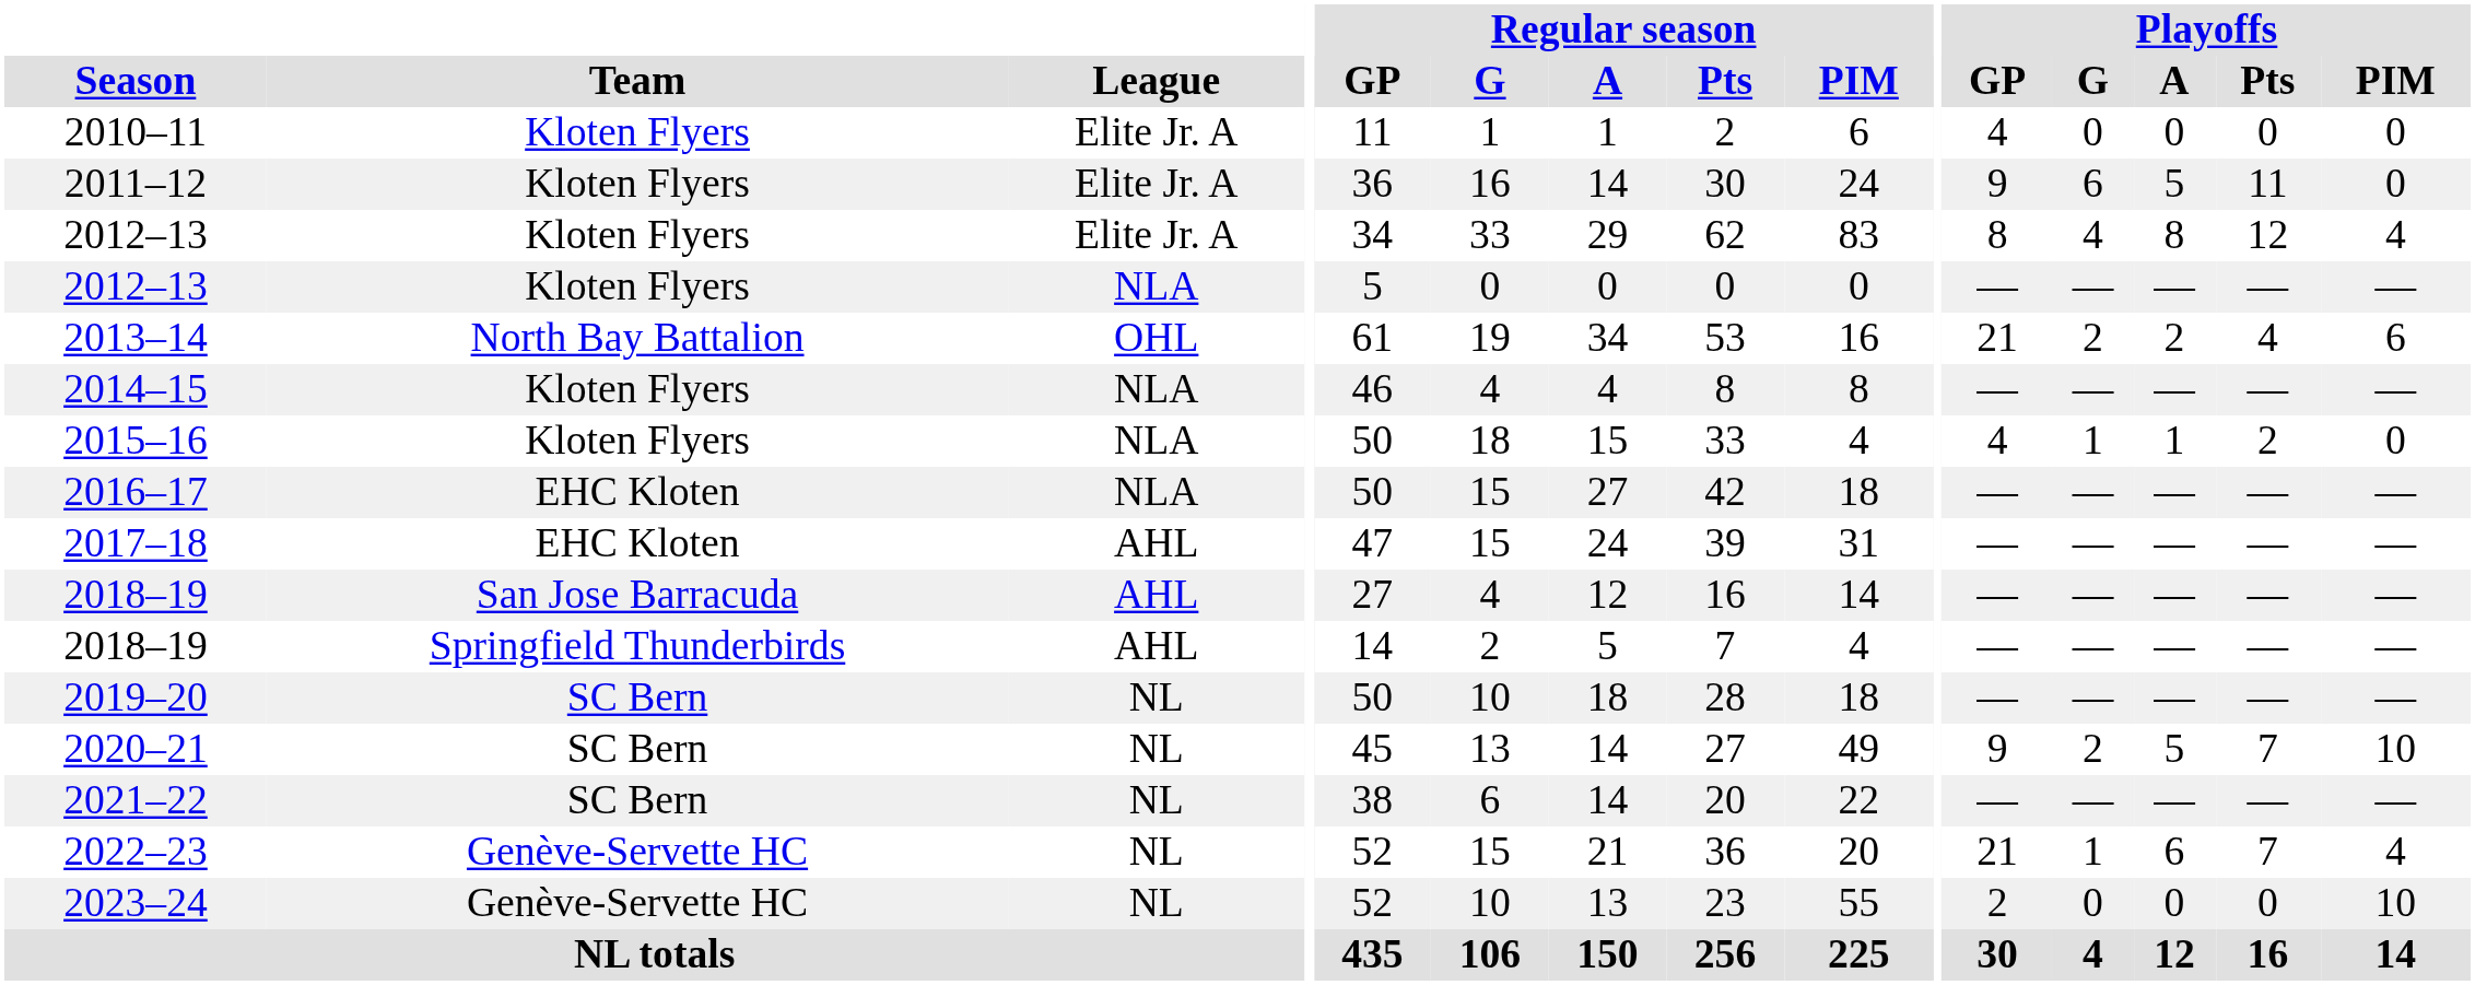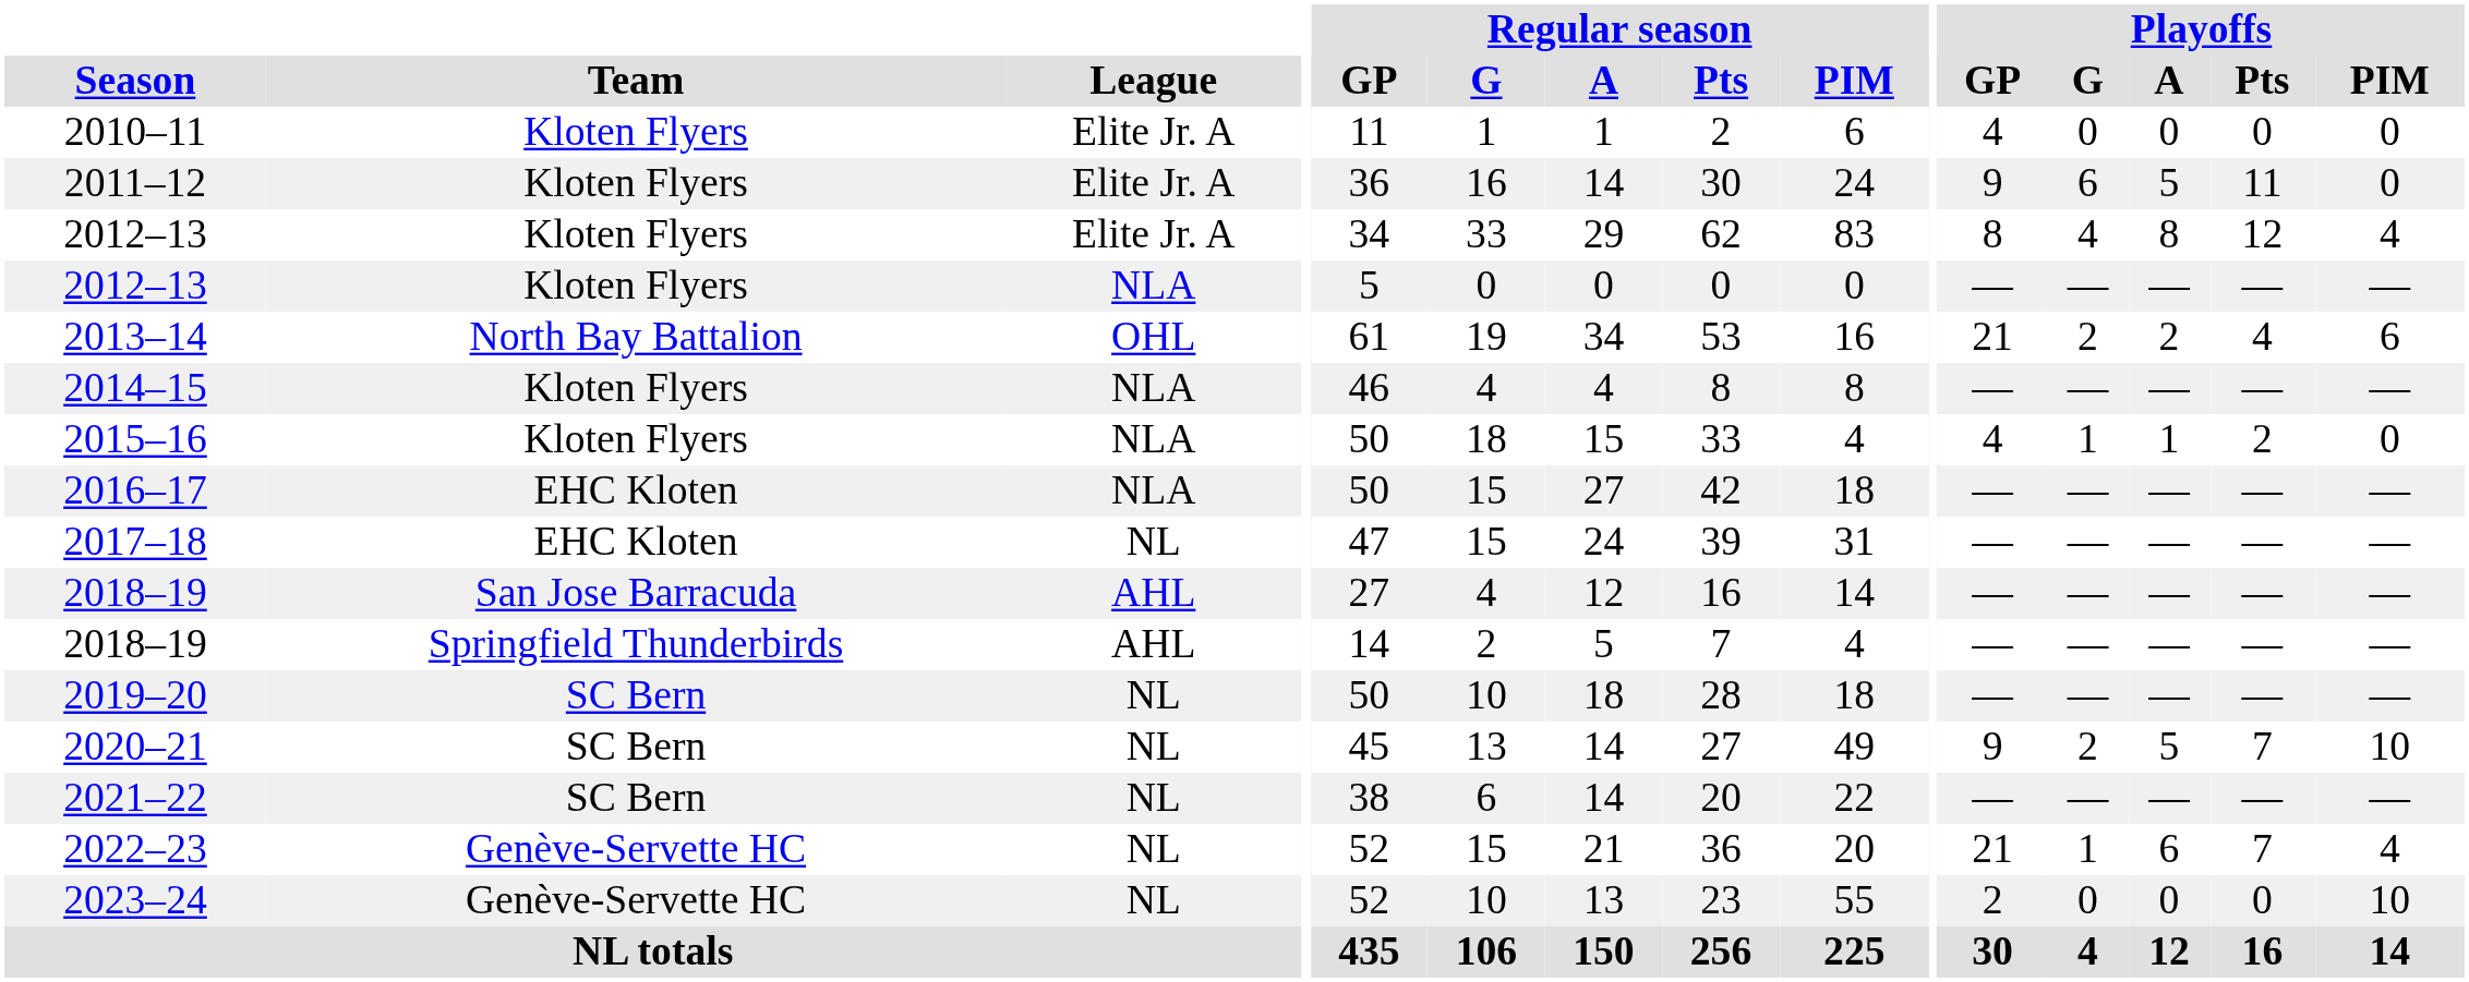2017–18 | League: AHL -> NL
